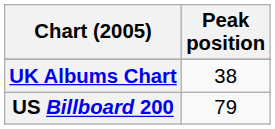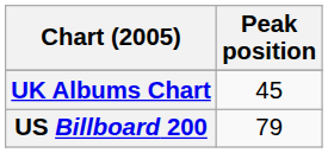UK Albums Chart | Peak position: 38 -> 45
